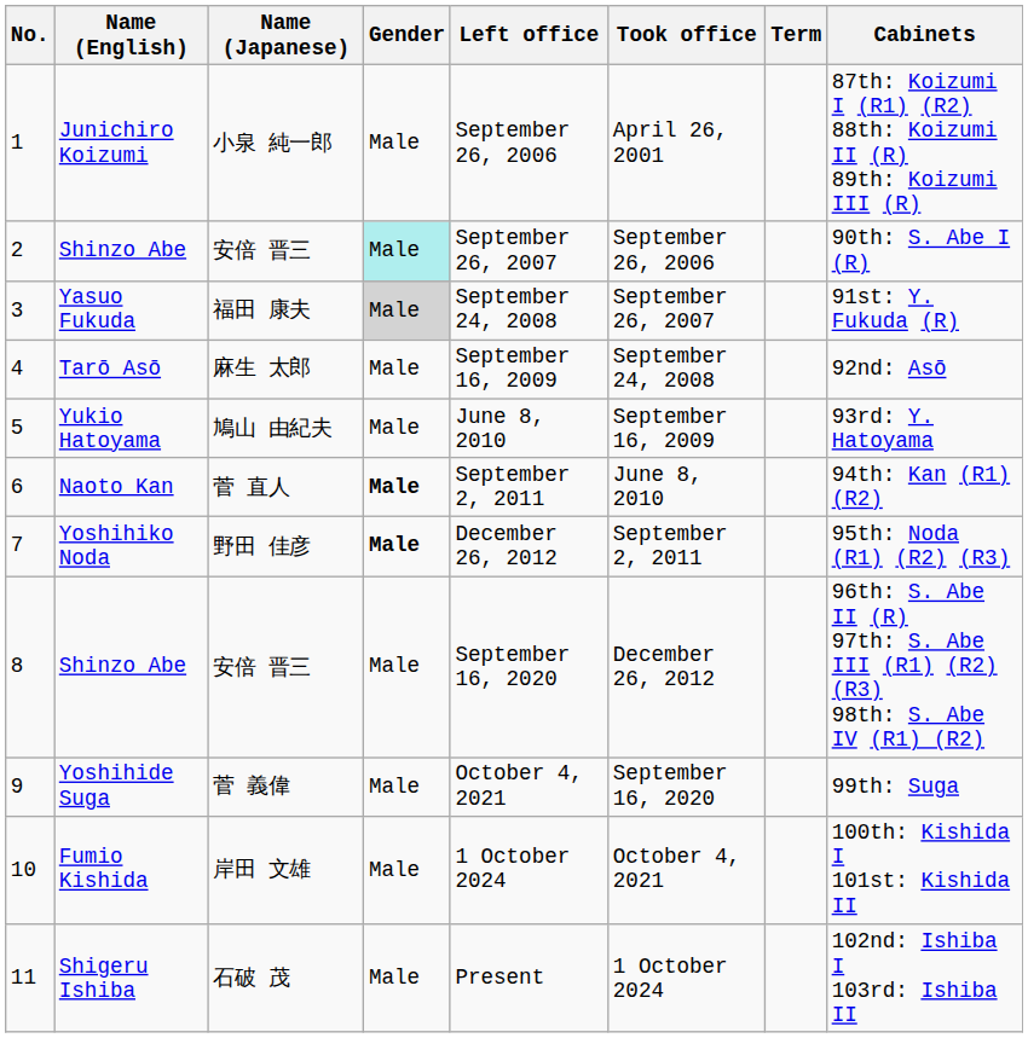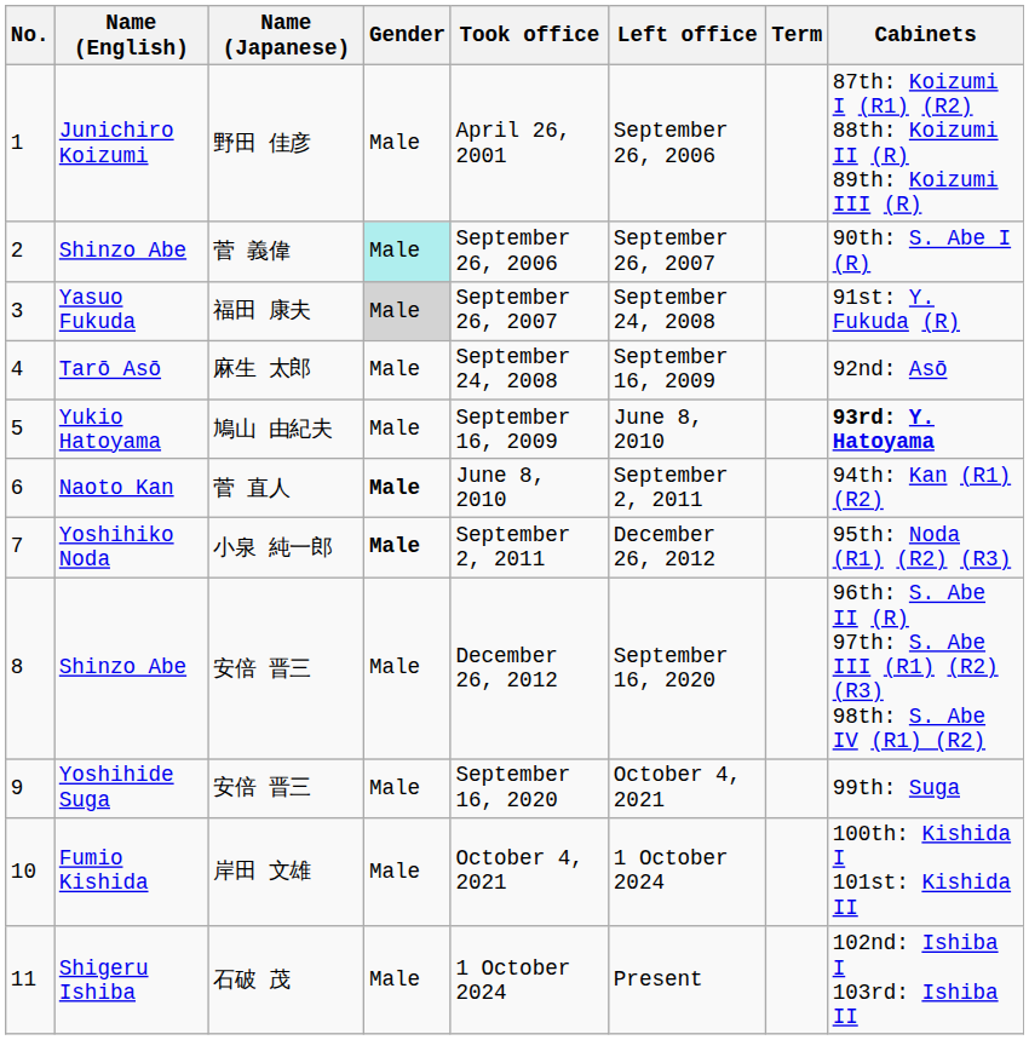columns swapped: Took office <-> Left office
Junichiro Koizumi | Name (Japanese): 小泉 純一郎 -> 野田 佳彦
2 / Shinzo Abe | Name (Japanese): 安倍 晋三 -> 菅 義偉
Yukio Hatoyama | Cabinets: normal -> bold
Yoshihiko Noda | Name (Japanese): 野田 佳彦 -> 小泉 純一郎
Yoshihide Suga | Name (Japanese): 菅 義偉 -> 安倍 晋三
